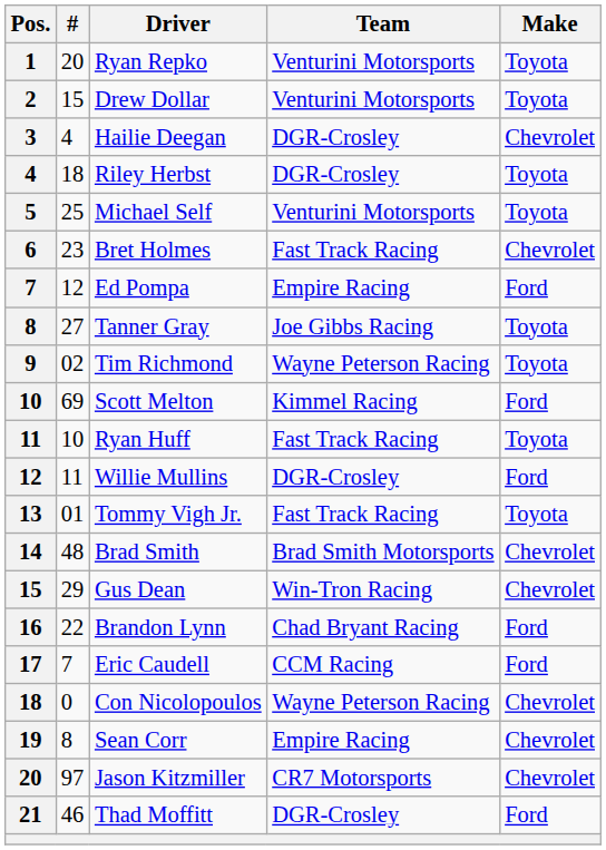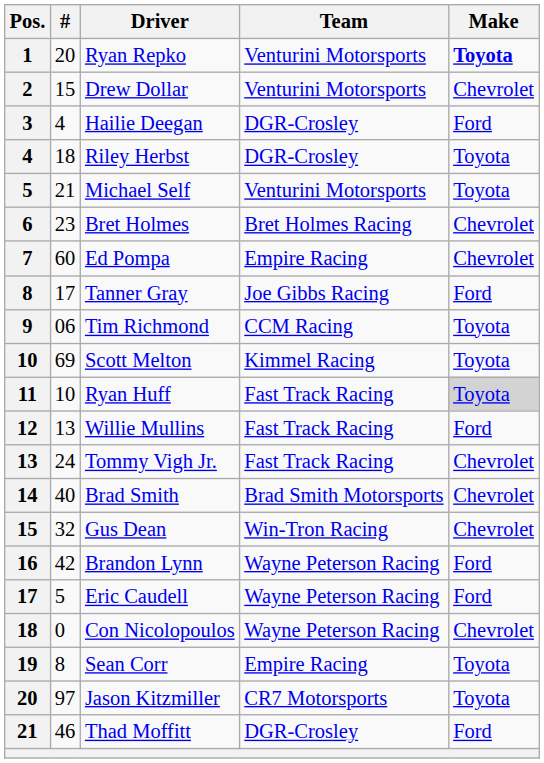Ryan Repko | Make: normal -> bold
Drew Dollar | Make: Toyota -> Chevrolet
Hailie Deegan | Make: Chevrolet -> Ford
Michael Self | #: 25 -> 21
Bret Holmes | Team: Fast Track Racing -> Bret Holmes Racing
Ed Pompa | #: 12 -> 60
Ed Pompa | Make: Ford -> Chevrolet
Tanner Gray | #: 27 -> 17
Tanner Gray | Make: Toyota -> Ford
Tim Richmond | #: 02 -> 06
Tim Richmond | Team: Wayne Peterson Racing -> CCM Racing
Scott Melton | Make: Ford -> Toyota
Ryan Huff | Make: no background -> lightgrey background
Willie Mullins | #: 11 -> 13
Willie Mullins | Team: DGR-Crosley -> Fast Track Racing
Tommy Vigh Jr. | #: 01 -> 24
Tommy Vigh Jr. | Make: Toyota -> Chevrolet
Brad Smith | #: 48 -> 40
Gus Dean | #: 29 -> 32
Brandon Lynn | #: 22 -> 42
Brandon Lynn | Team: Chad Bryant Racing -> Wayne Peterson Racing
Eric Caudell | #: 7 -> 5
Eric Caudell | Team: CCM Racing -> Wayne Peterson Racing
Sean Corr | Make: Chevrolet -> Toyota
Jason Kitzmiller | Make: Chevrolet -> Toyota
